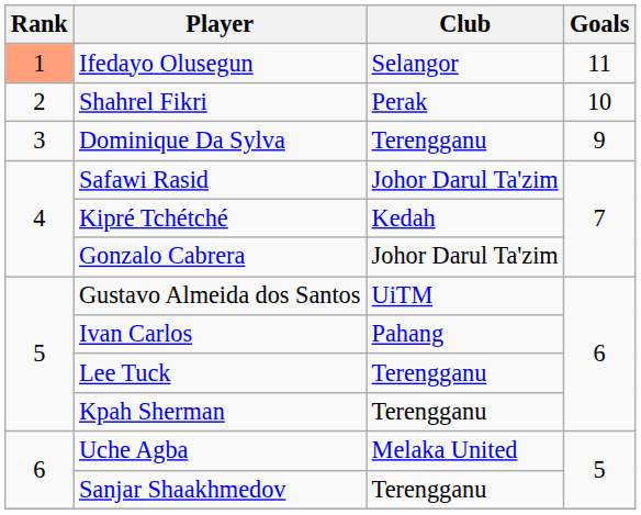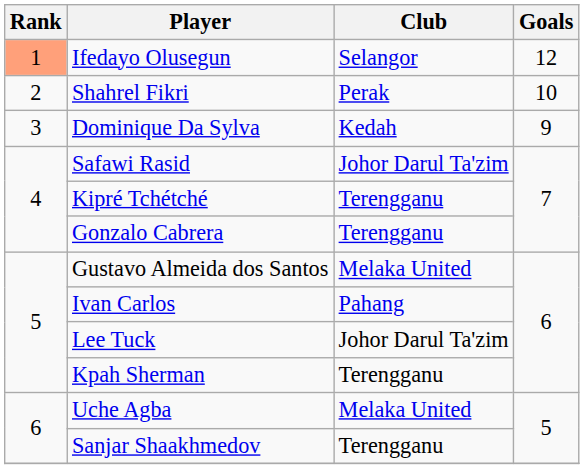Ifedayo Olusegun | Goals: 11 -> 12
Dominique Da Sylva | Club: Terengganu -> Kedah
Kipré Tchétché | Club: Kedah -> Terengganu
Gonzalo Cabrera | Club: Johor Darul Ta'zim -> Terengganu
Gustavo Almeida dos Santos | Club: UiTM -> Melaka United
Lee Tuck | Club: Terengganu -> Johor Darul Ta'zim
